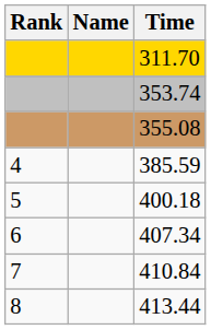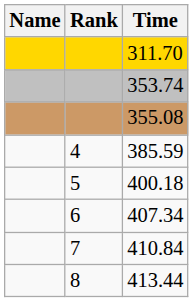columns swapped: Rank <-> Name
